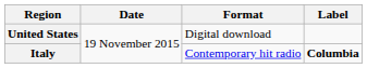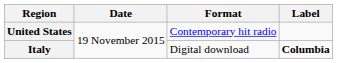United States | Format: Digital download -> Contemporary hit radio
Italy | Format: Contemporary hit radio -> Digital download
